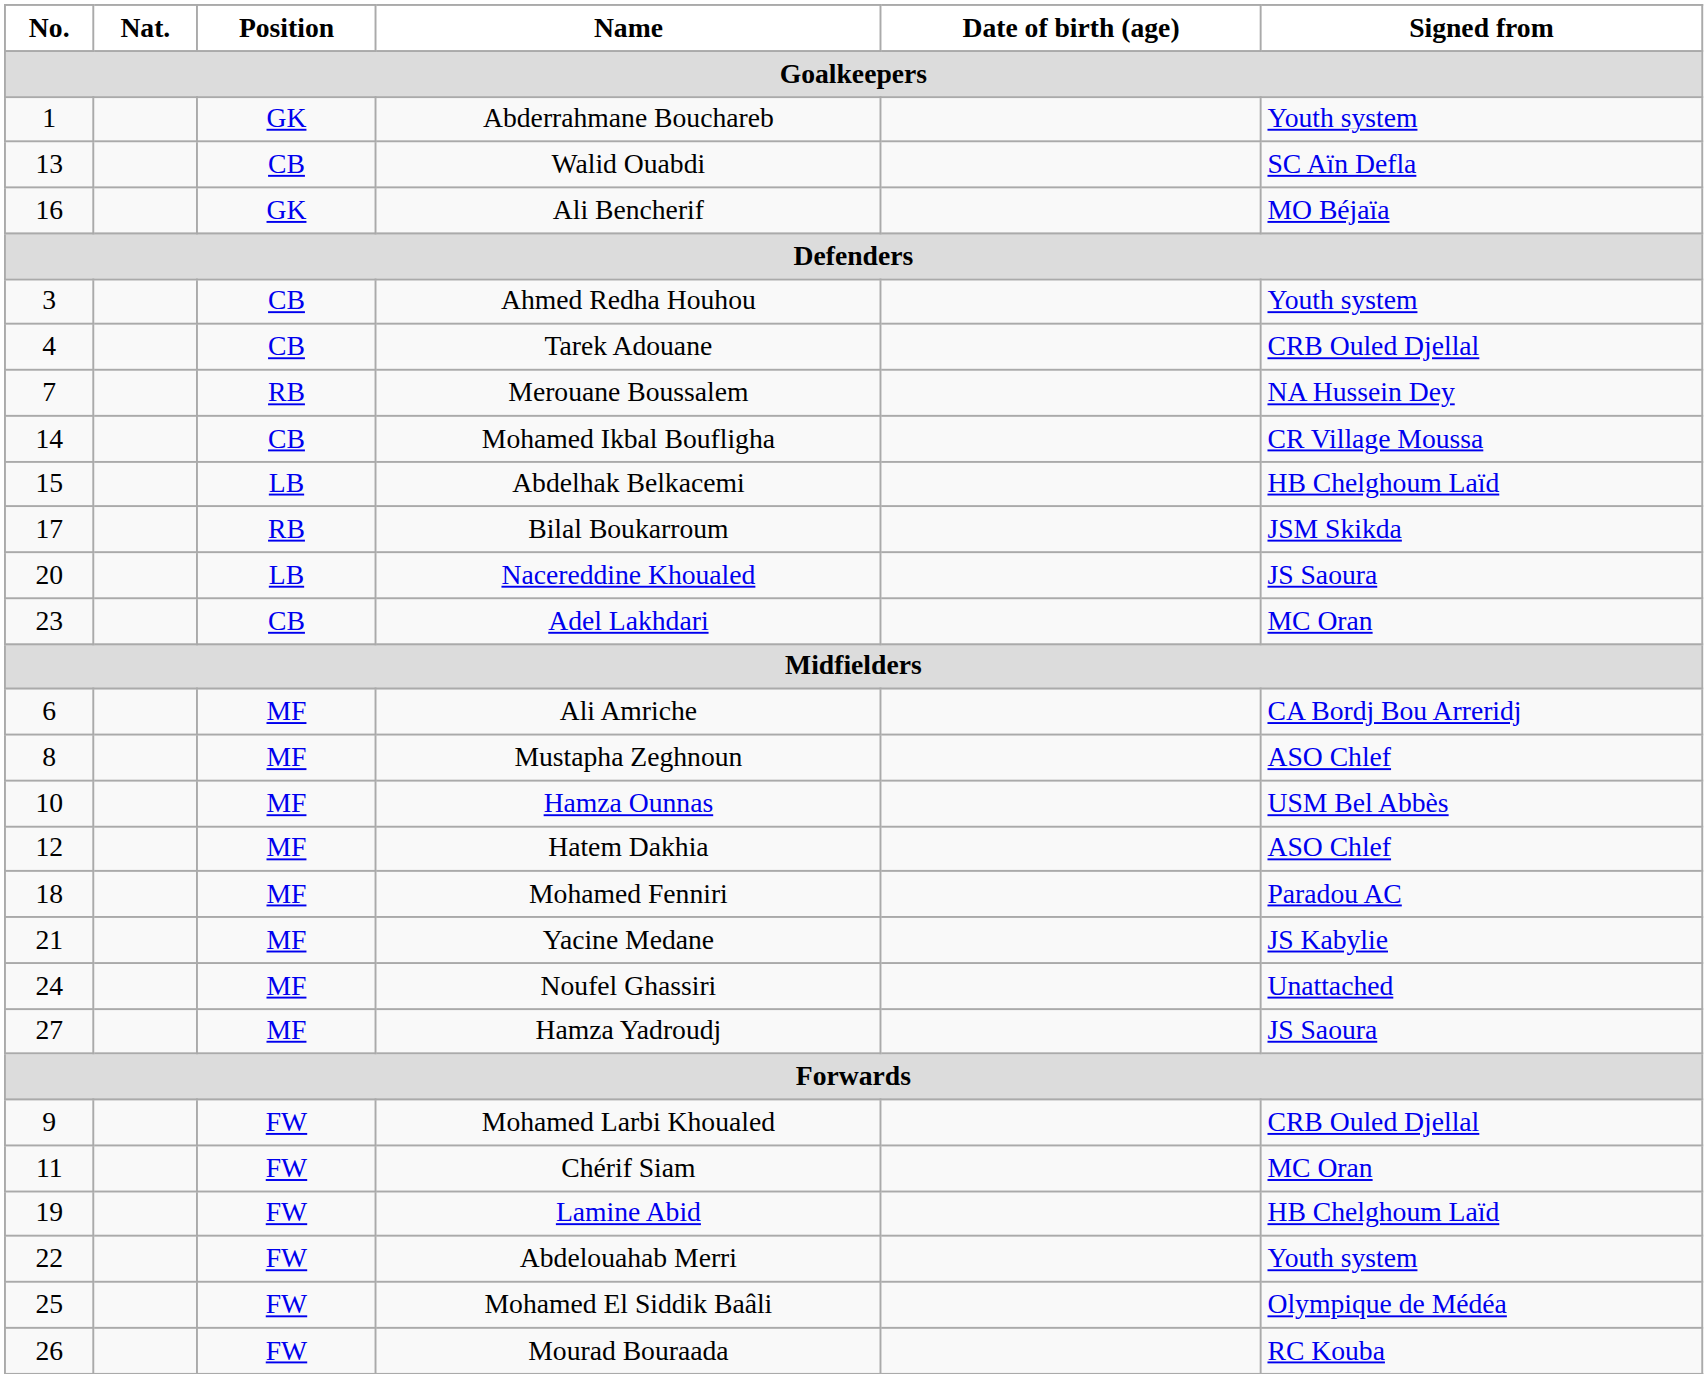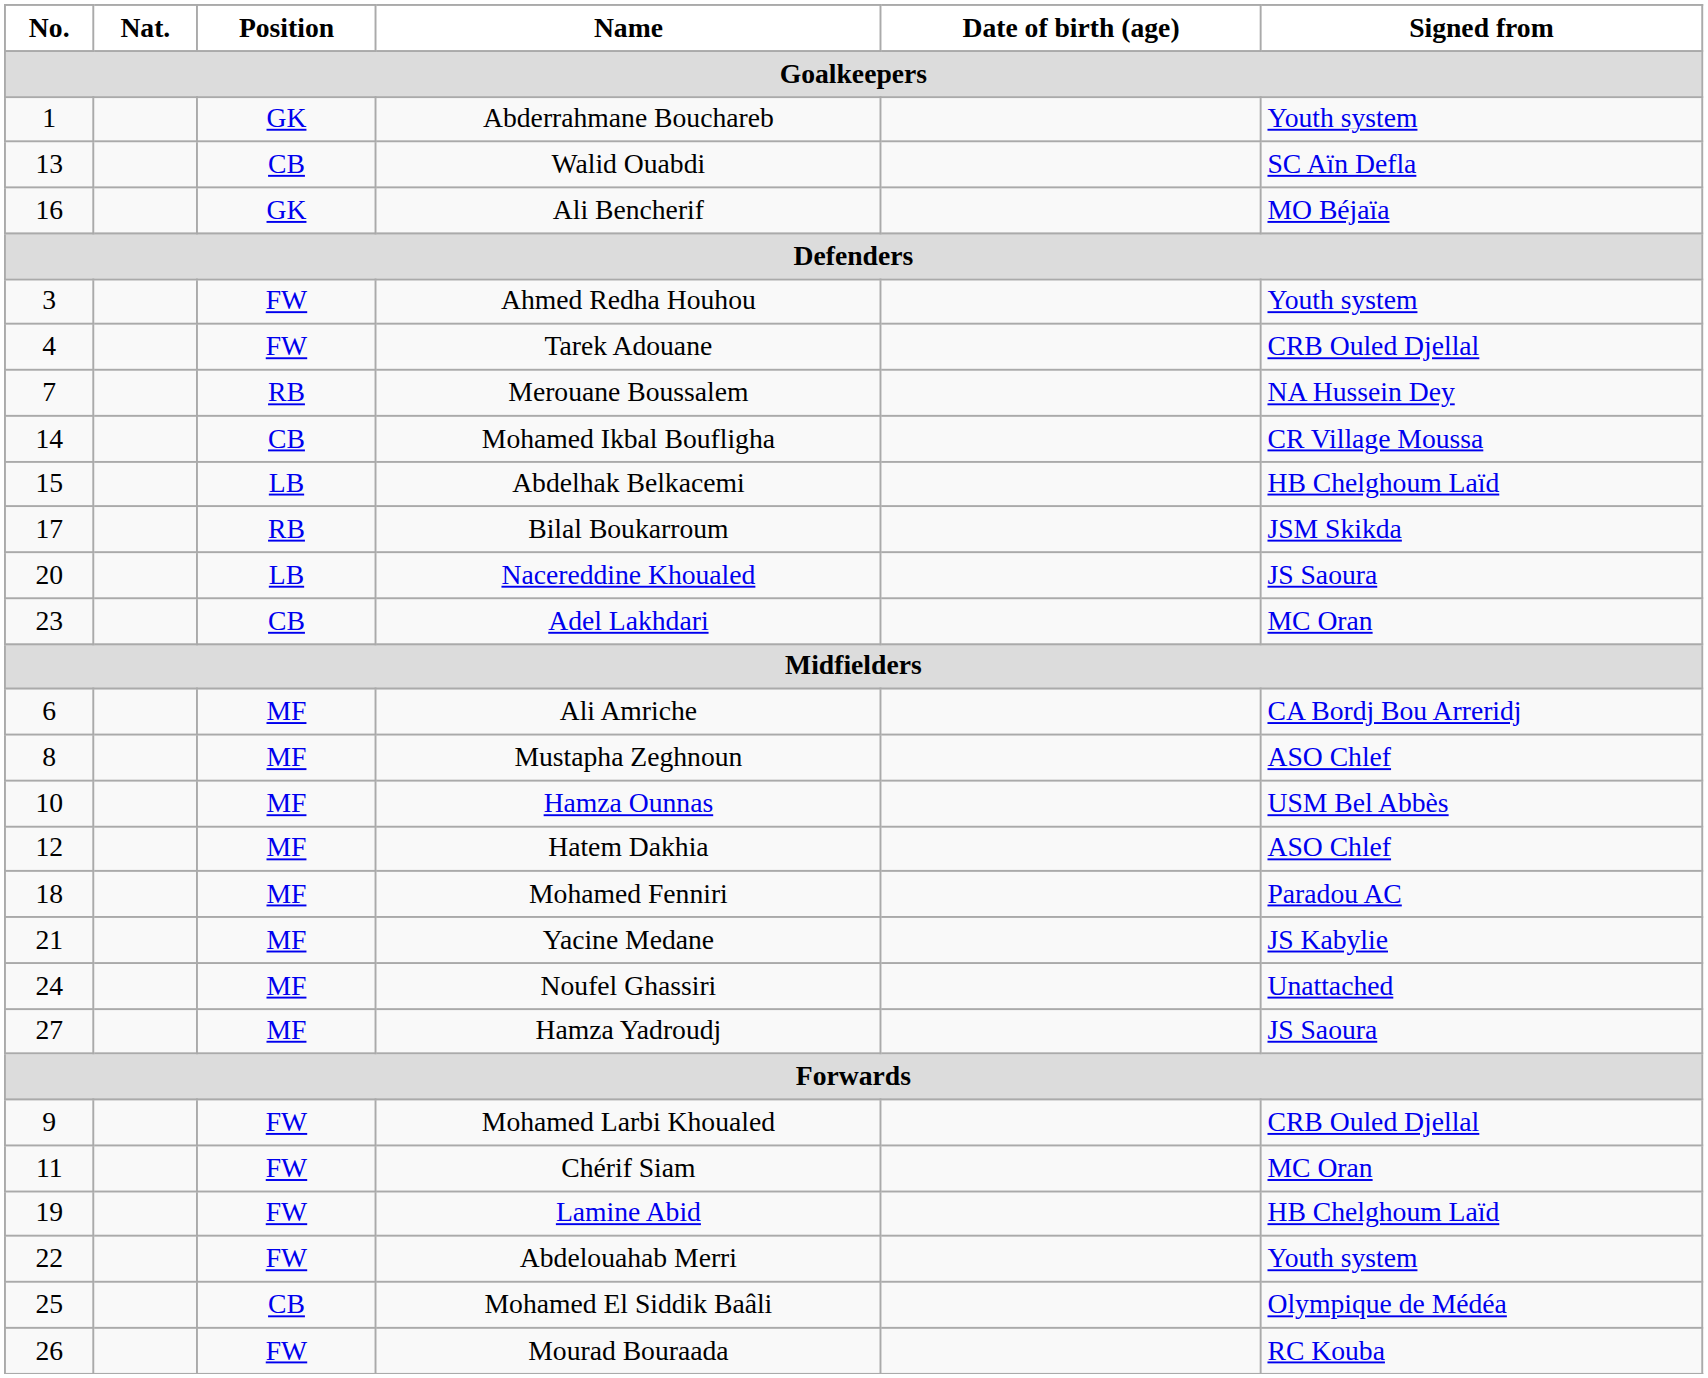Ahmed Redha Houhou | Position: CB -> FW
Tarek Adouane | Position: CB -> FW
Mohamed El Siddik Baâli | Position: FW -> CB
